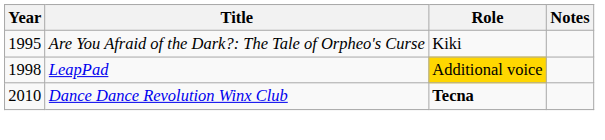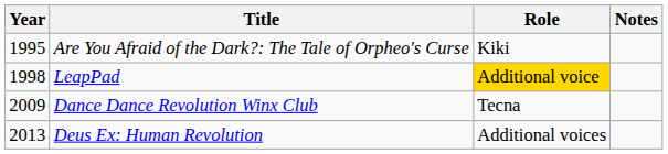Dance Dance Revolution Winx Club | Year: 2010 -> 2009
Dance Dance Revolution Winx Club | Role: bold -> normal
+ row: 2013 | Deus Ex: Human Revolution | Additional voices
